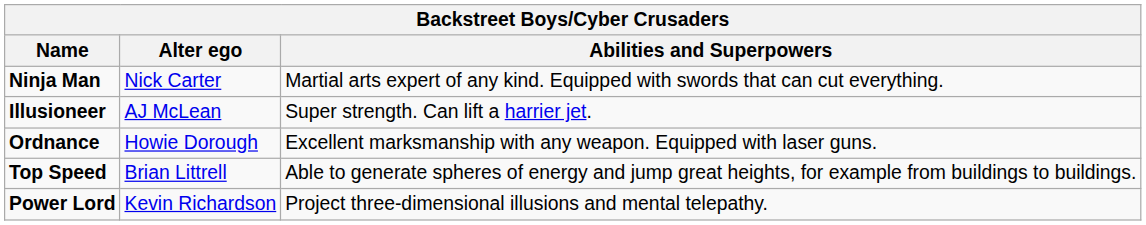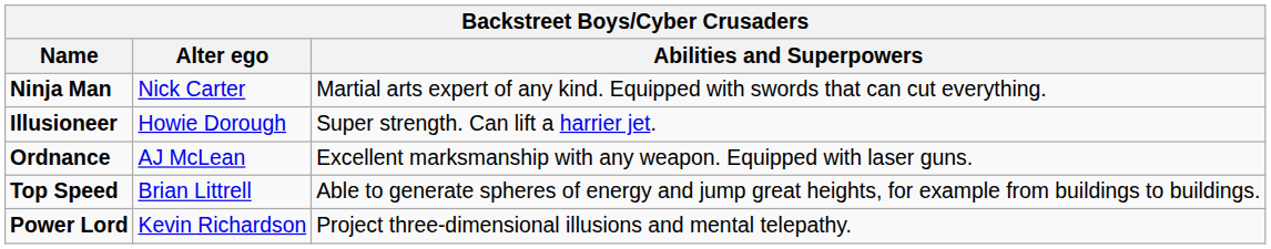Illusioneer | Alter ego: AJ McLean -> Howie Dorough
Ordnance | Alter ego: Howie Dorough -> AJ McLean
